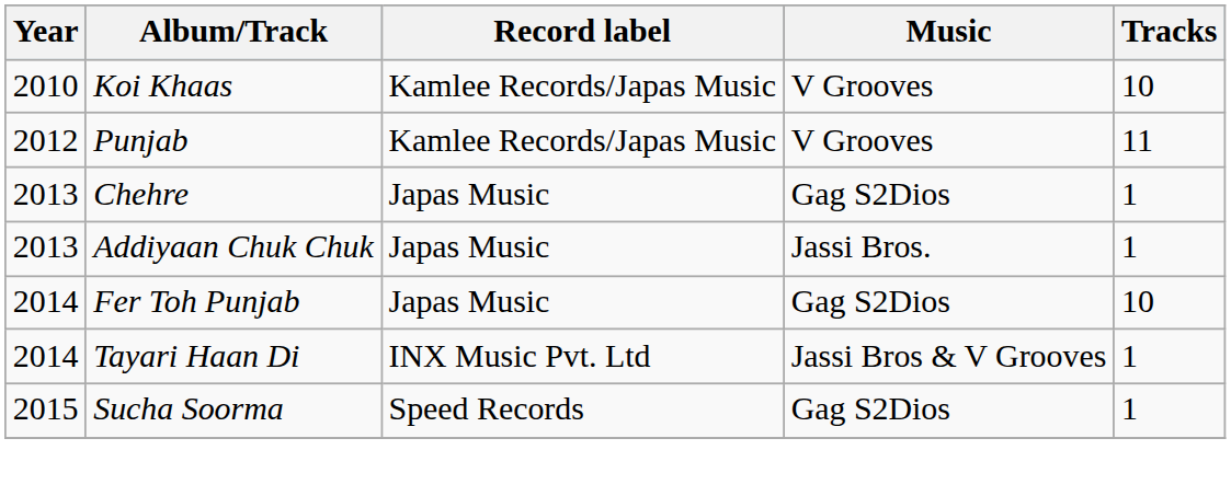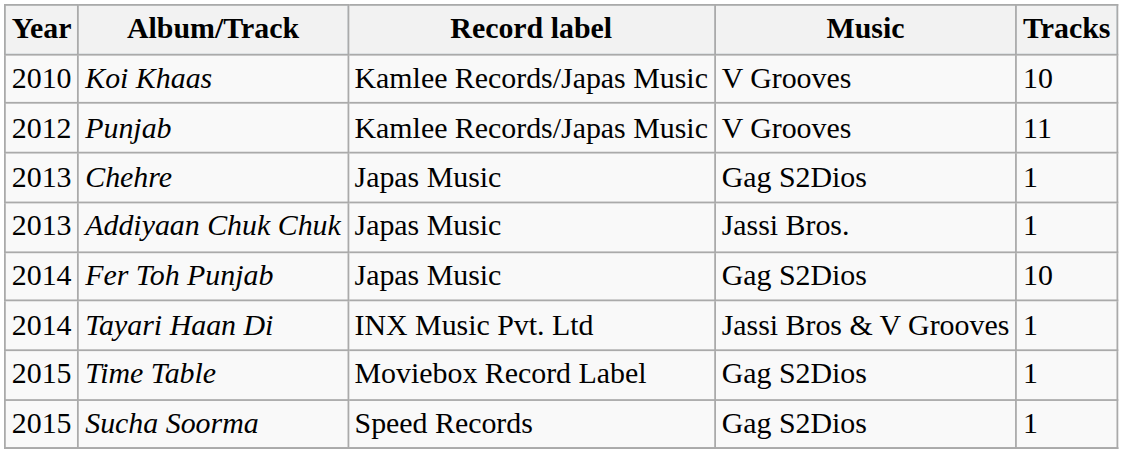+ row: 2015 | Time Table | Moviebox Record Label | Gag S2Dios | 1
